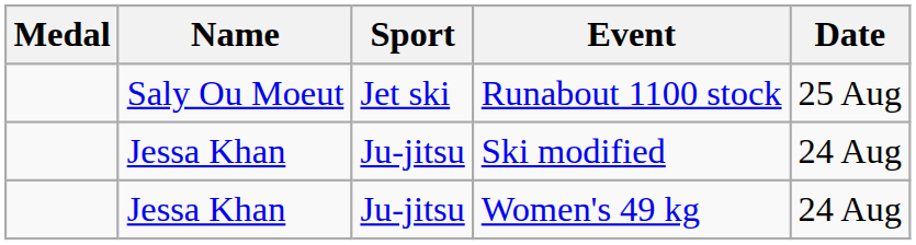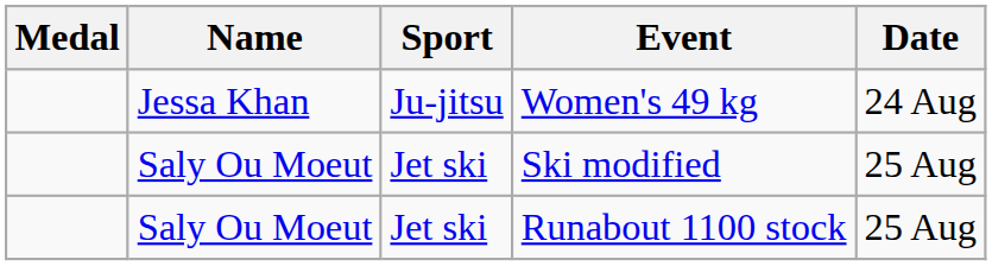rows swapped: Women's 49 kg <-> Runabout 1100 stock
Ski modified | Name: Jessa Khan -> Saly Ou Moeut
Ski modified | Sport: Ju-jitsu -> Jet ski
Ski modified | Date: 24 Aug -> 25 Aug
